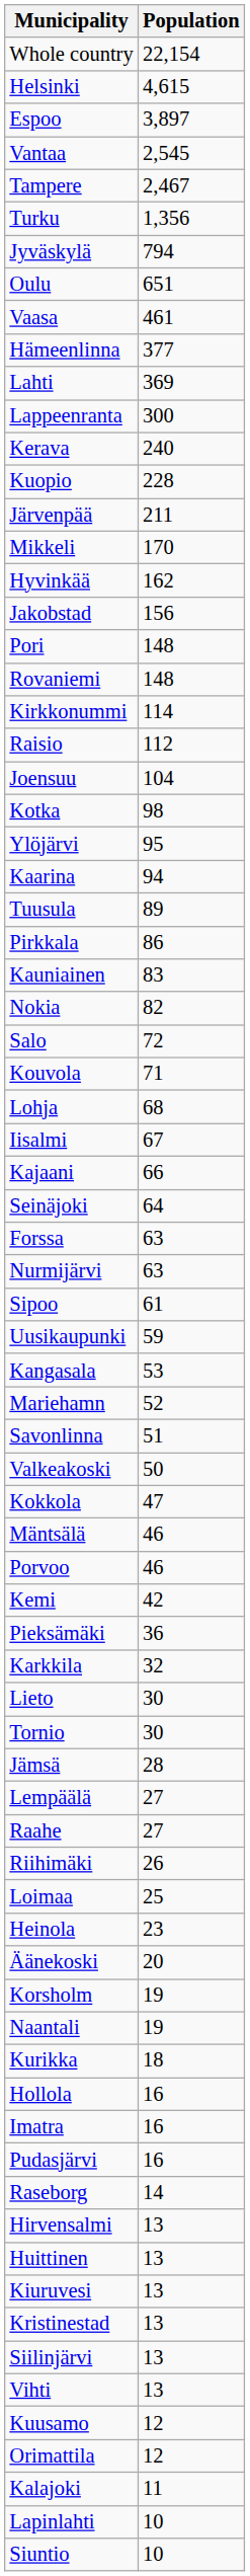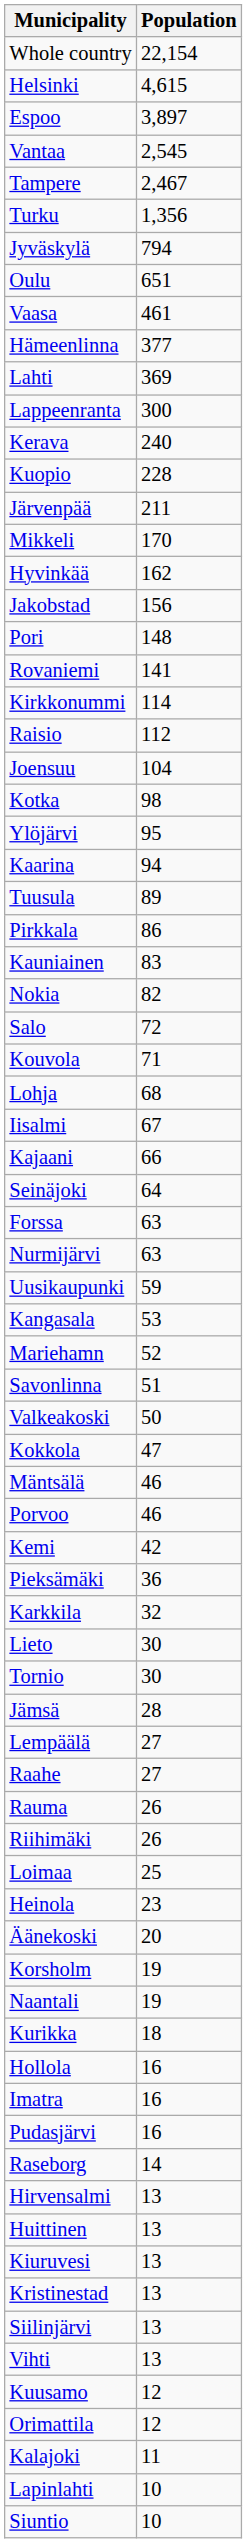Rovaniemi | Population: 148 -> 141
- row: Sipoo | 61
+ row: Rauma | 26
